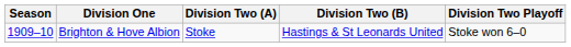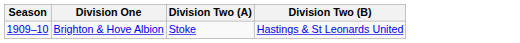- column: Division Two Playoff | Stoke won 6–0
